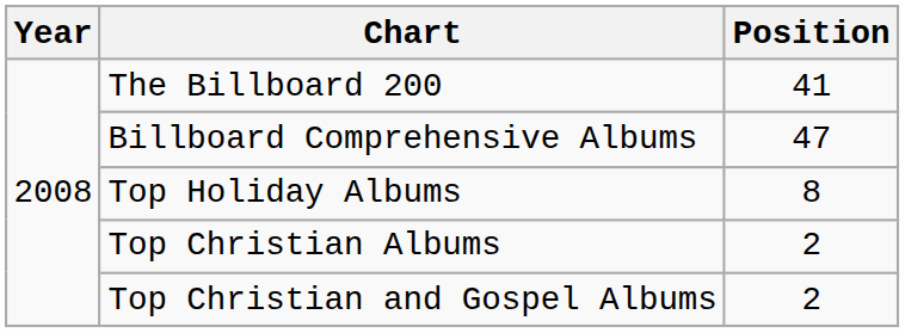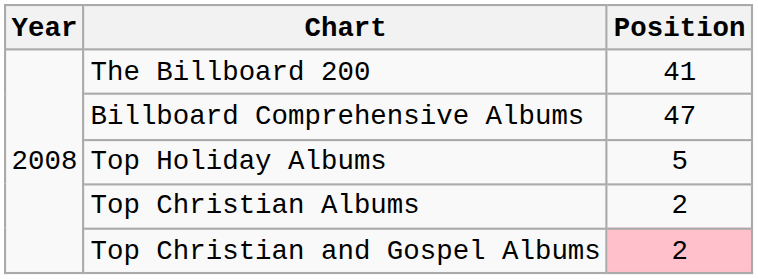Top Holiday Albums | Position: 8 -> 5
Top Christian and Gospel Albums | Position: no background -> pink background
